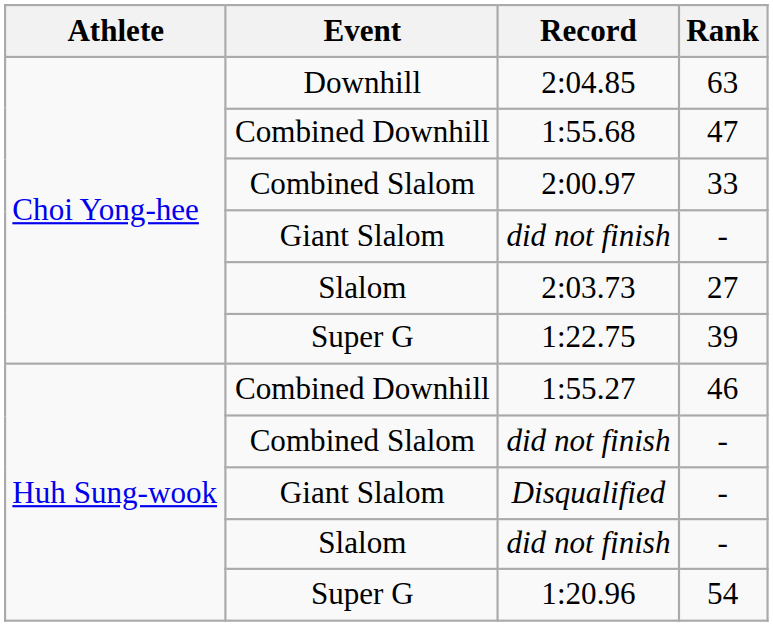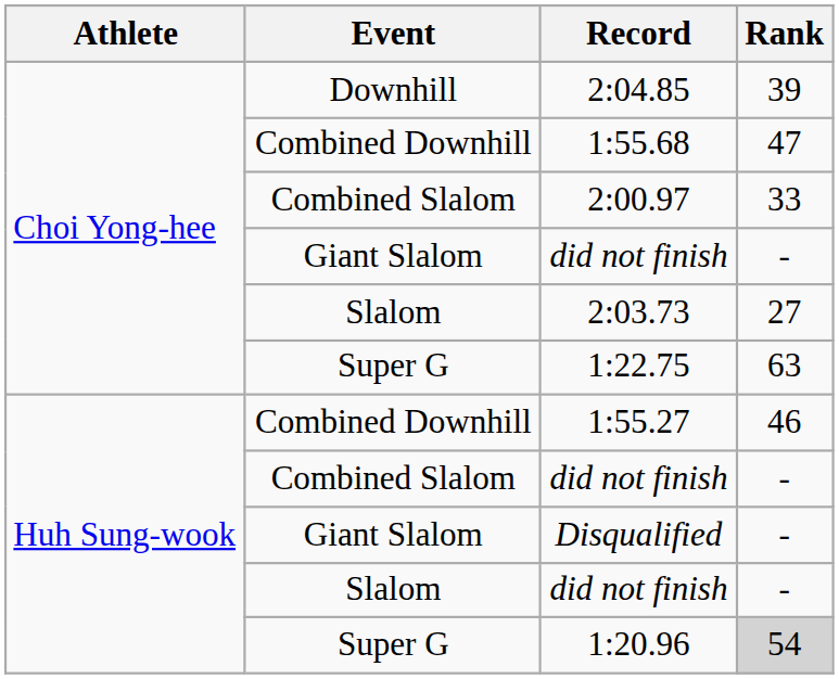2:04.85 | Rank: 63 -> 39
1:22.75 | Rank: 39 -> 63
1:20.96 | Rank: no background -> lightgrey background
